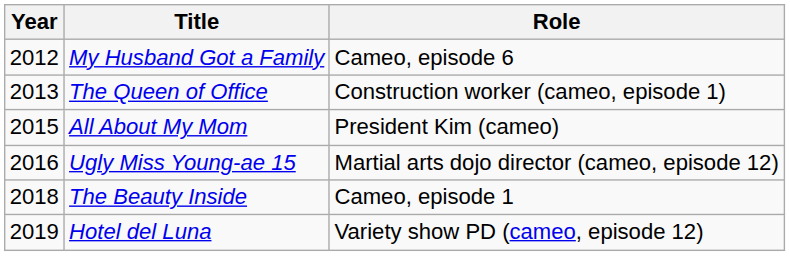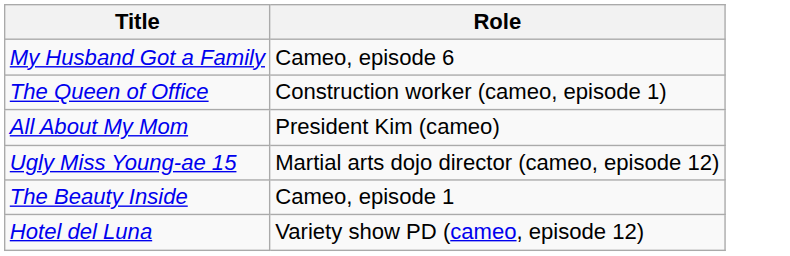- column: Year | 2012 | 2013 | 2015 | 2016 | 2018 | 2019
